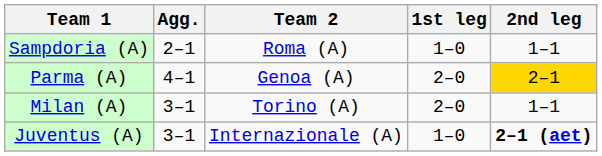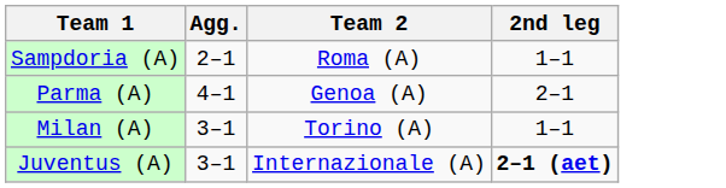- column: 1st leg | 1–0 | 2–0 | 2–0 | 1–0
Parma (A) | 2nd leg: gold background -> no background
